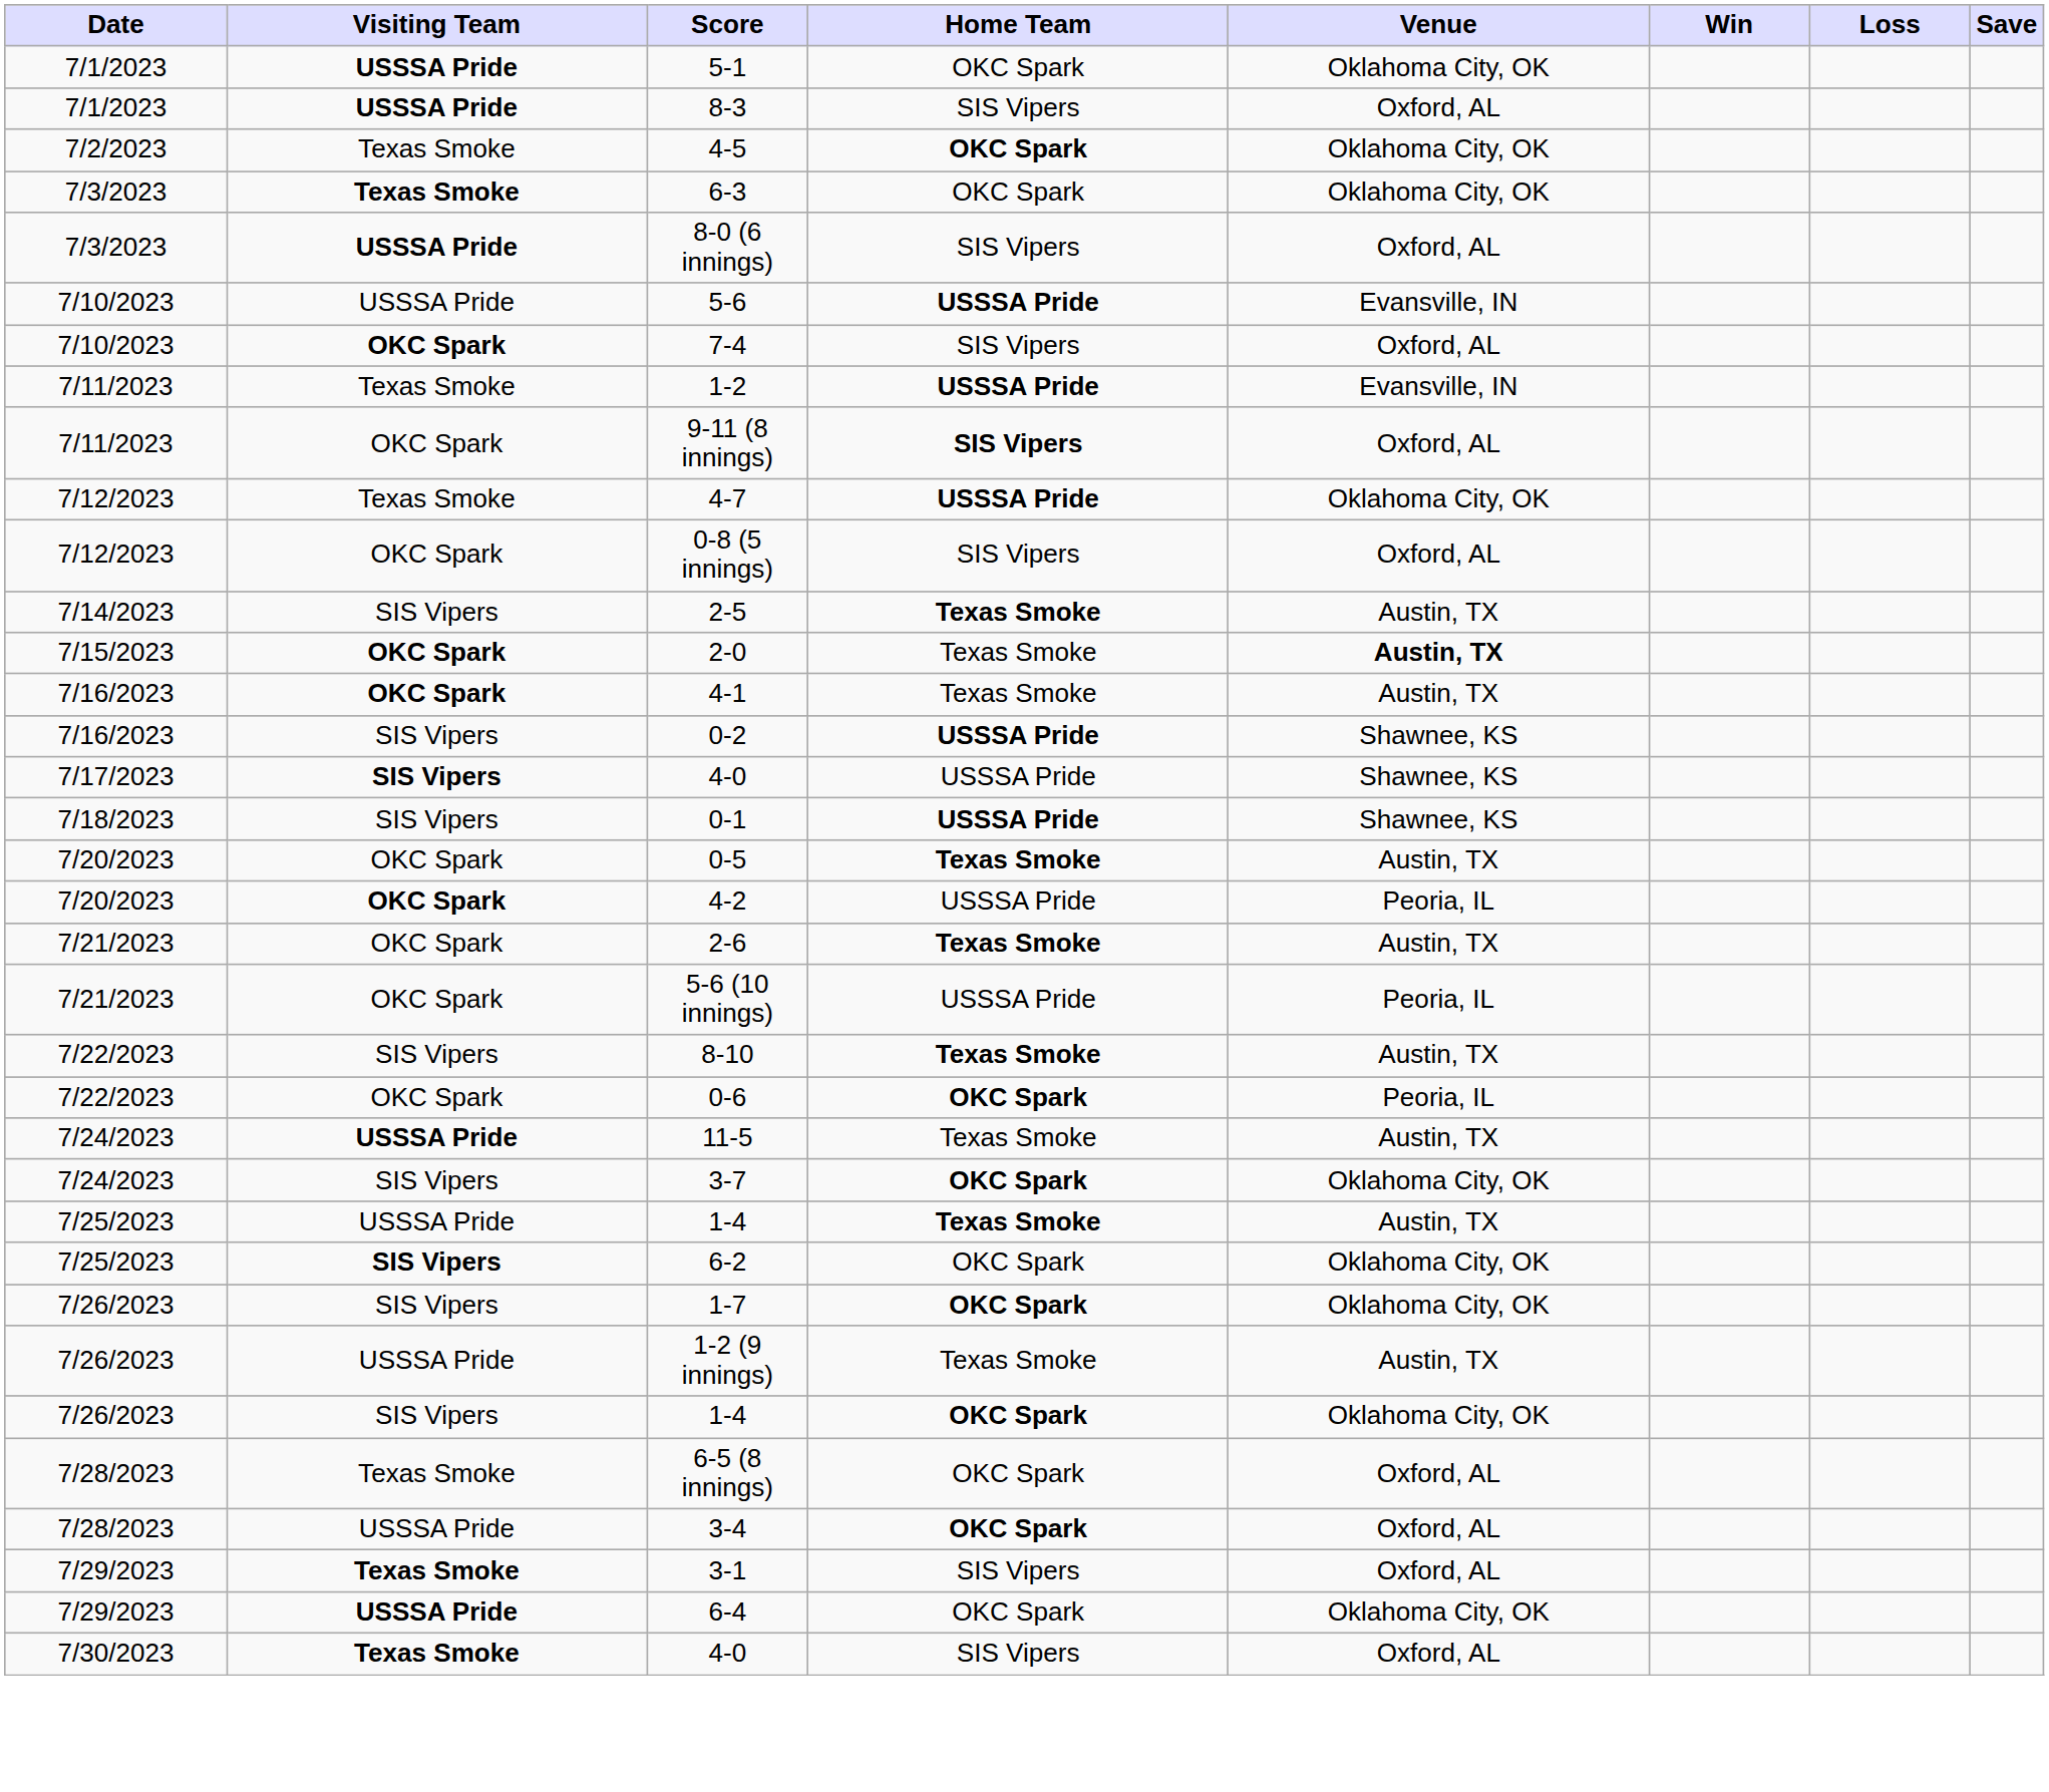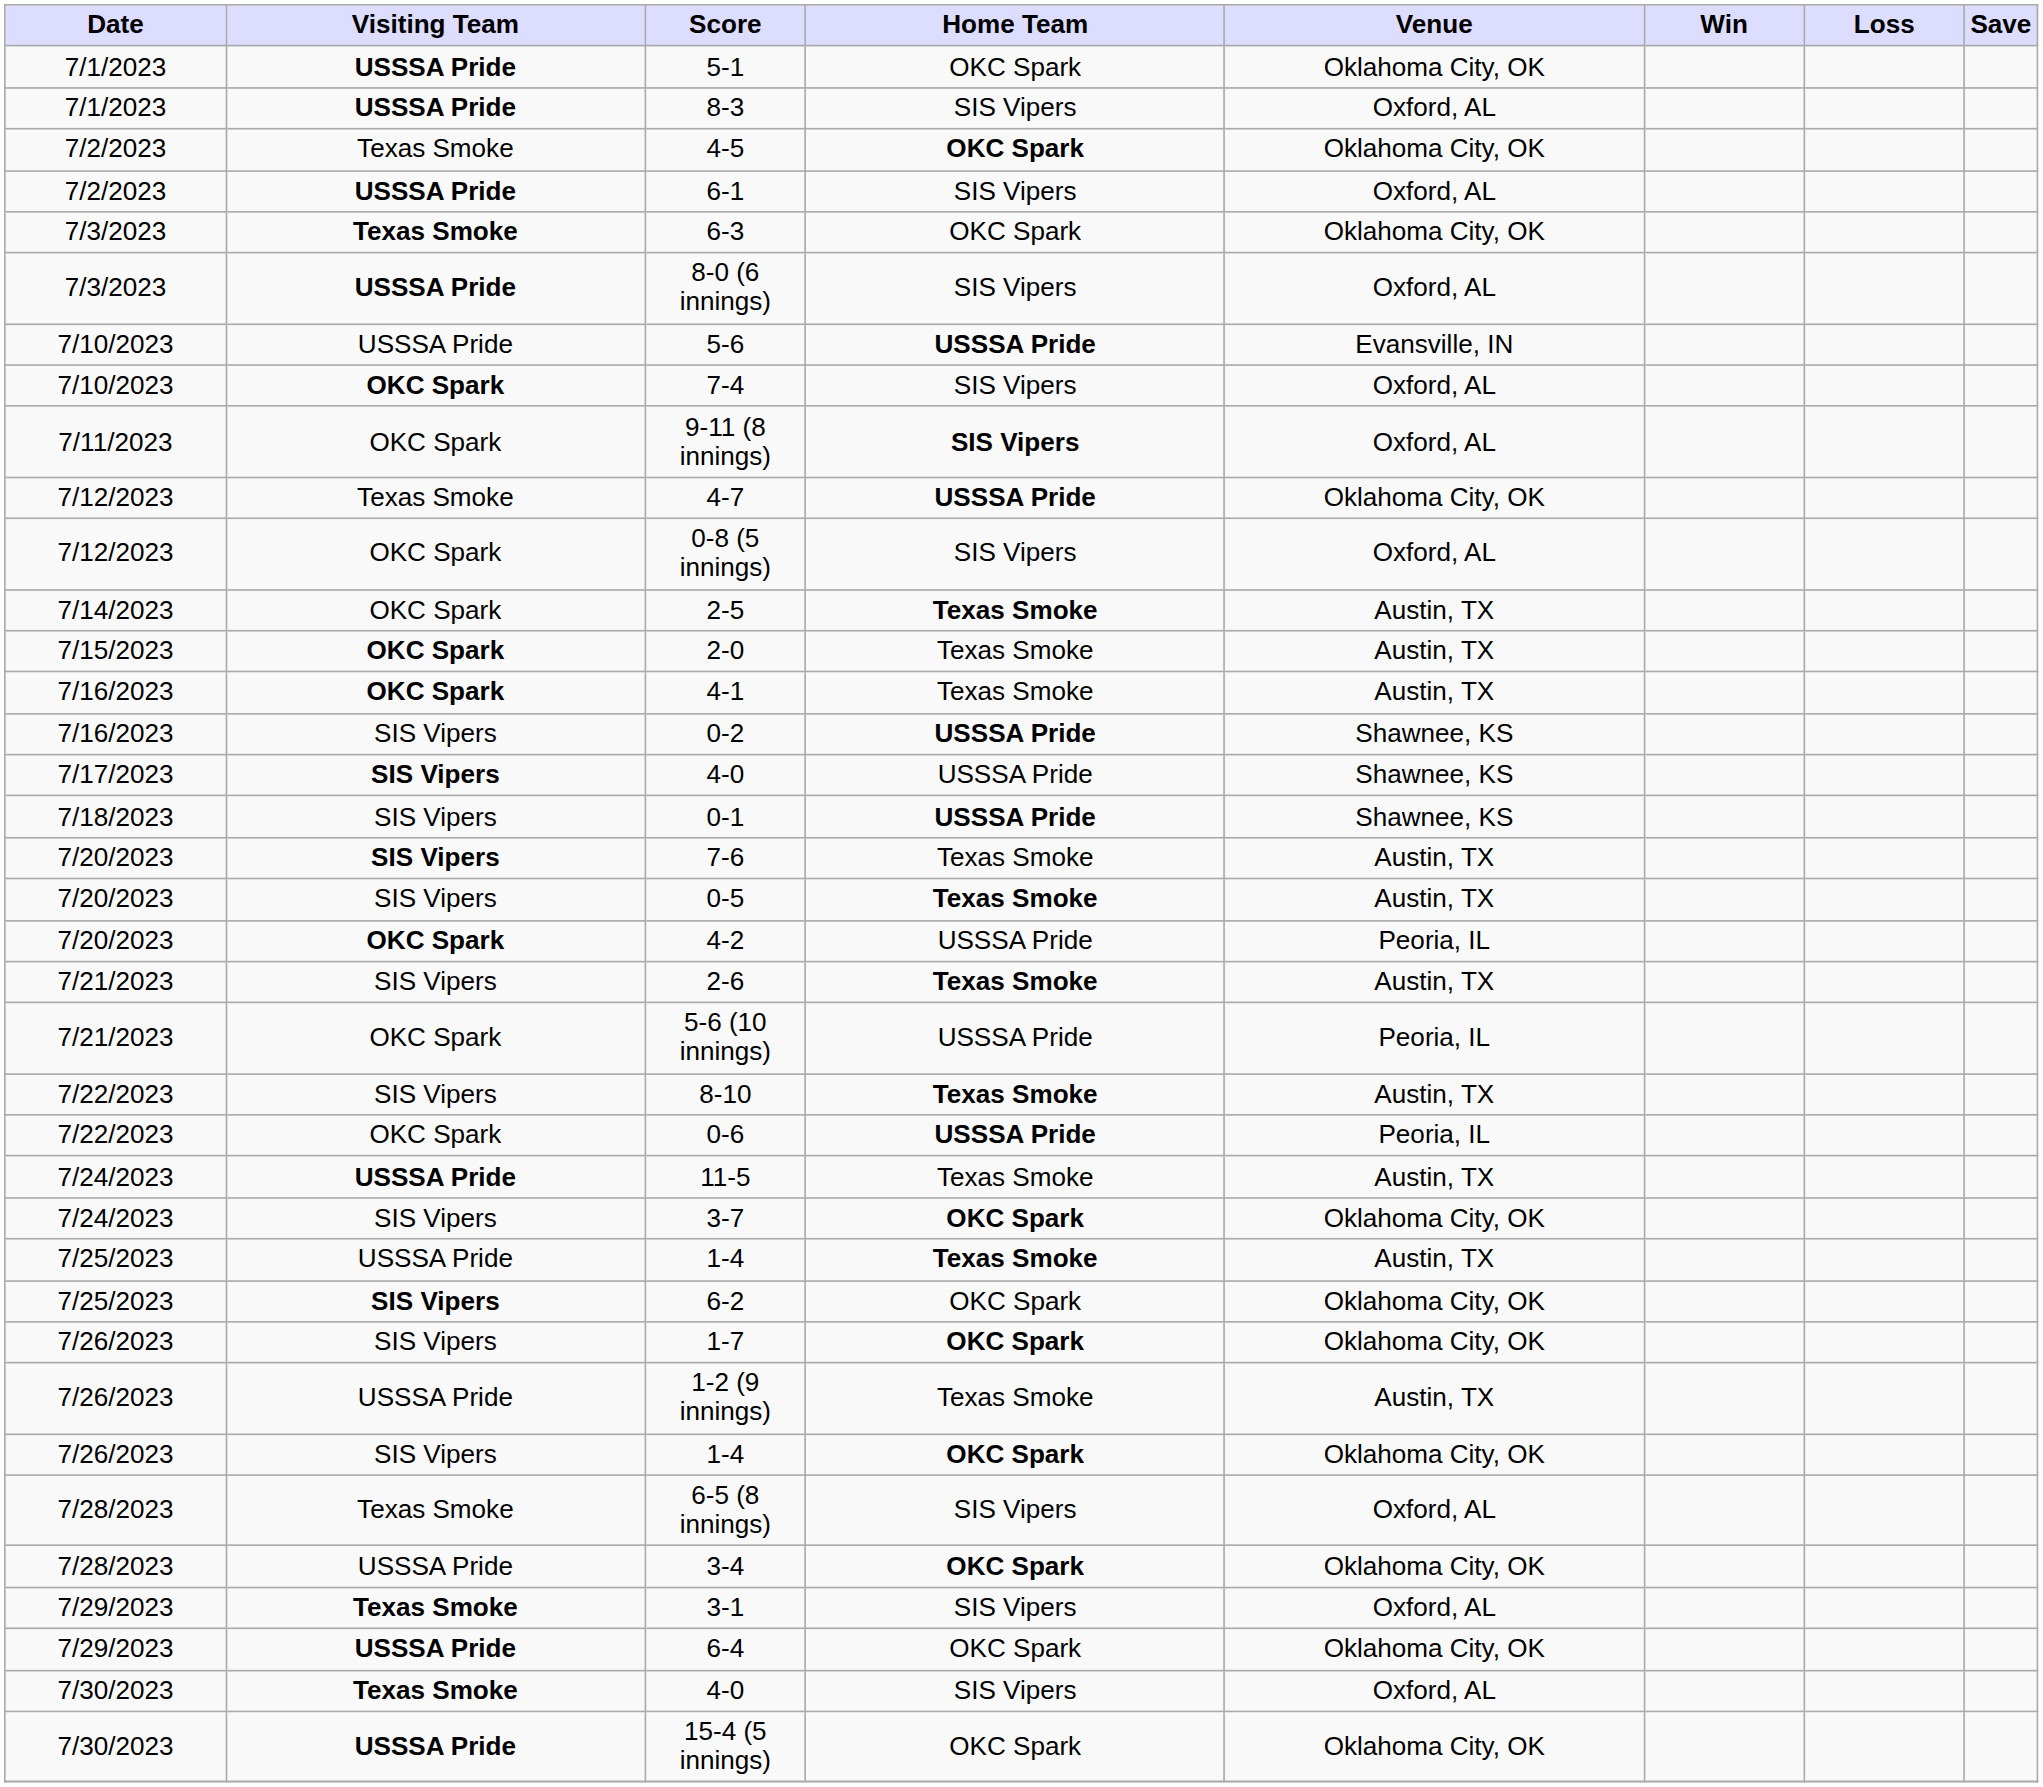+ row: 7/2/2023 | USSSA Pride | 6-1 | SIS Vipers | Oxford, AL
- row: 7/11/2023 | Texas Smoke | 1-2 | USSSA Pride | Evansville, IN
2-5 | Visiting Team: SIS Vipers -> OKC Spark
2-0 | Venue: bold -> normal
+ row: 7/20/2023 | SIS Vipers | 7-6 | Texas Smoke | Austin, TX
0-5 | Visiting Team: OKC Spark -> SIS Vipers
2-6 | Visiting Team: OKC Spark -> SIS Vipers
0-6 | Home Team: OKC Spark -> USSSA Pride
6-5 (8 innings) | Home Team: OKC Spark -> SIS Vipers
3-4 | Venue: Oxford, AL -> Oklahoma City, OK
+ row: 7/30/2023 | USSSA Pride | 15-4 (5 innings) | OKC Spark | Oklahoma City, OK
